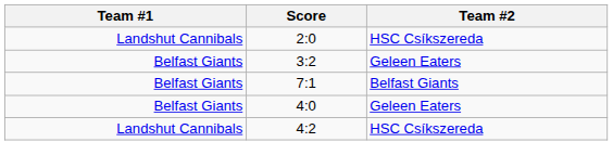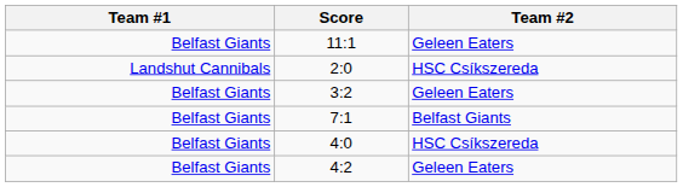+ row: Belfast Giants | 11:1 | Geleen Eaters
4:0 | Team #2: Geleen Eaters -> HSC Csíkszereda
4:2 | Team #1: Landshut Cannibals -> Belfast Giants
4:2 | Team #2: HSC Csíkszereda -> Geleen Eaters
